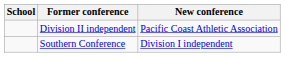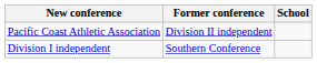columns swapped: School <-> New conference
